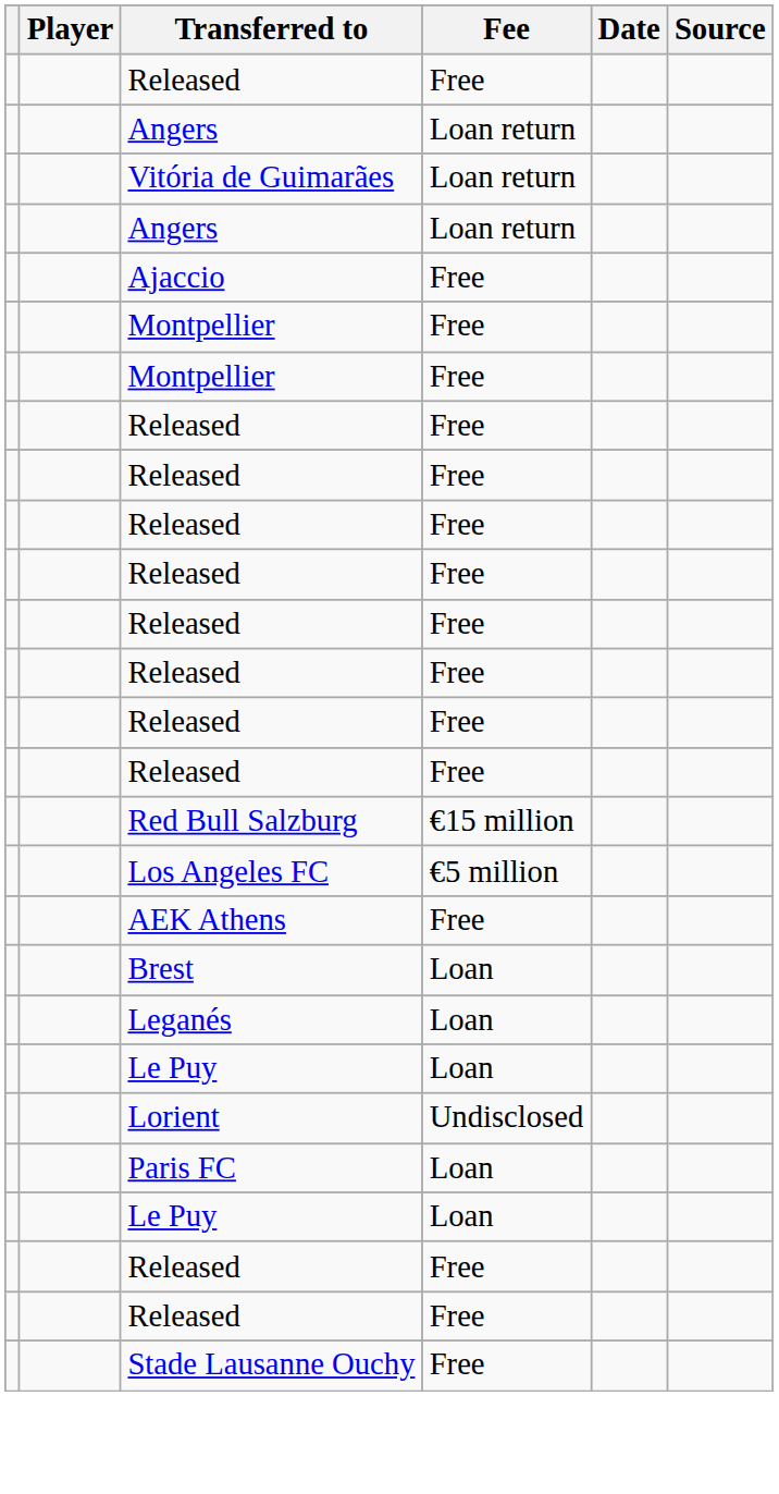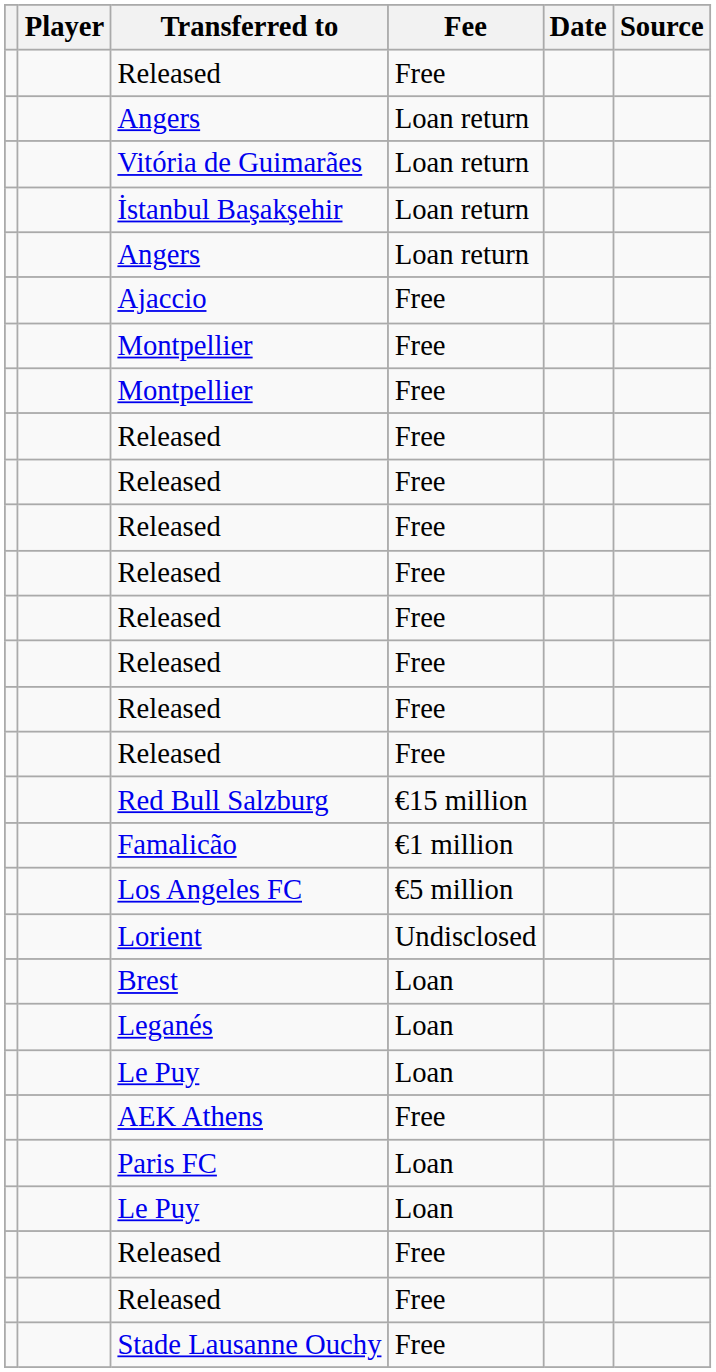+ row: İstanbul Başakşehir | Loan return
+ row: Famalicão | €1 million
rows swapped: AEK Athens <-> Lorient
